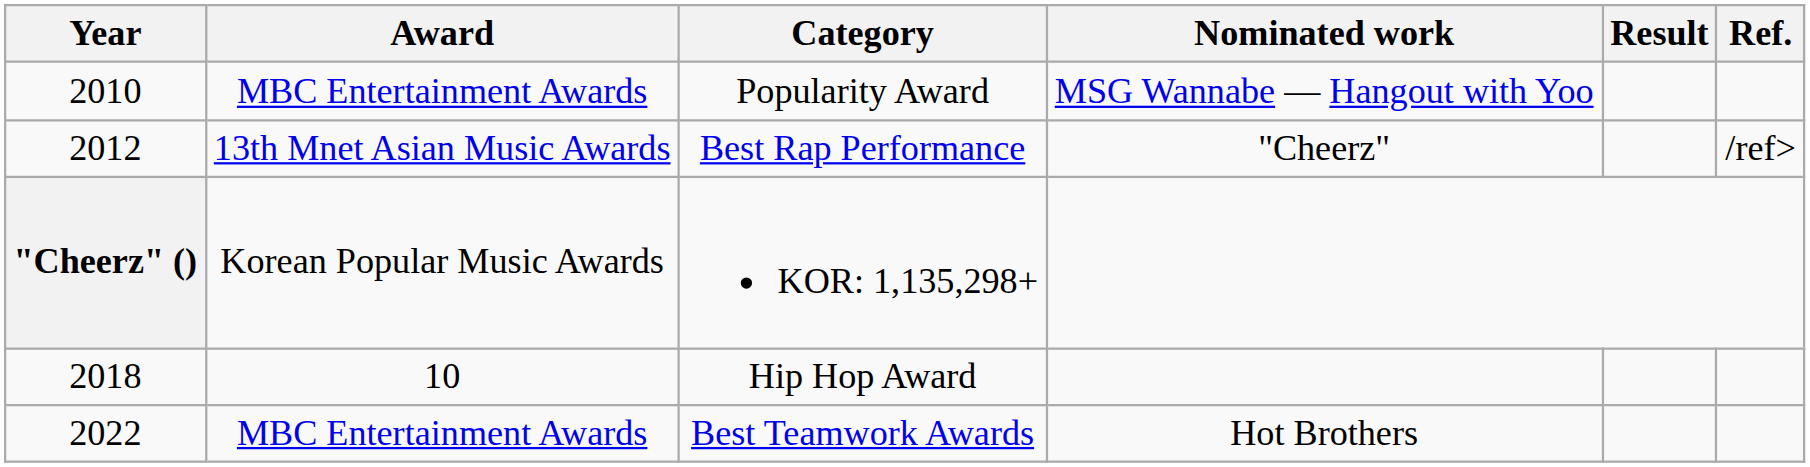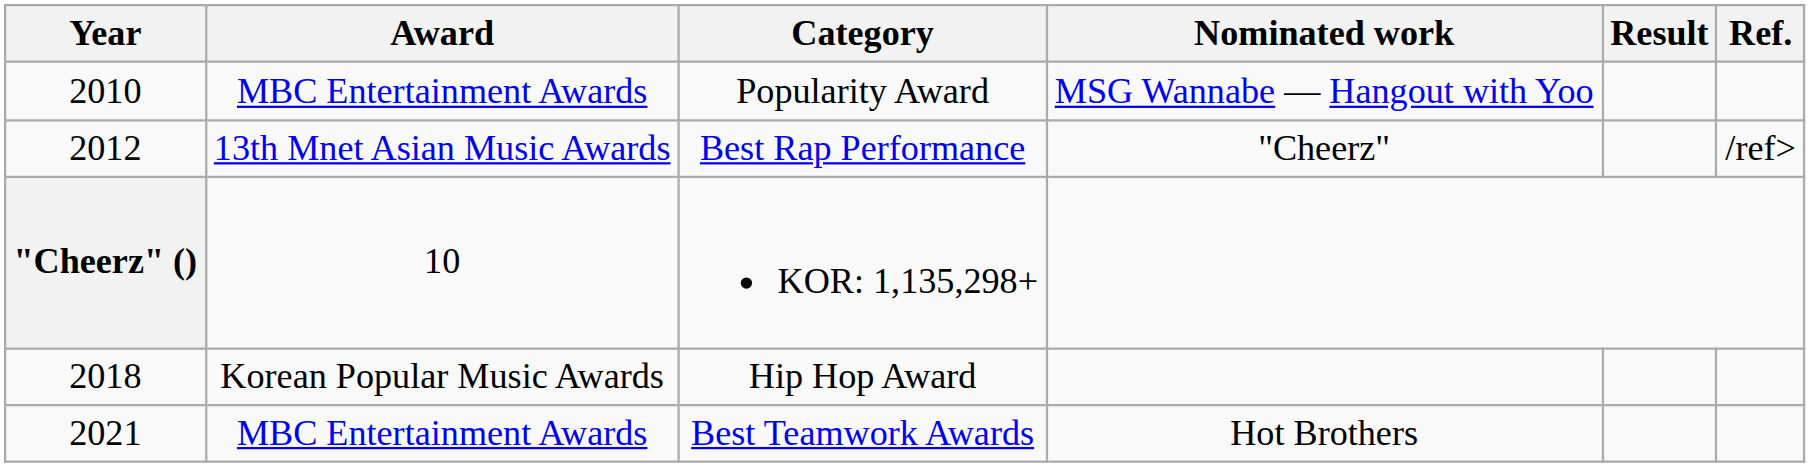KOR: 1,135,298+ | Award: Korean Popular Music Awards -> 10
Hip Hop Award | Award: 10 -> Korean Popular Music Awards
Best Teamwork Awards | Year: 2022 -> 2021
